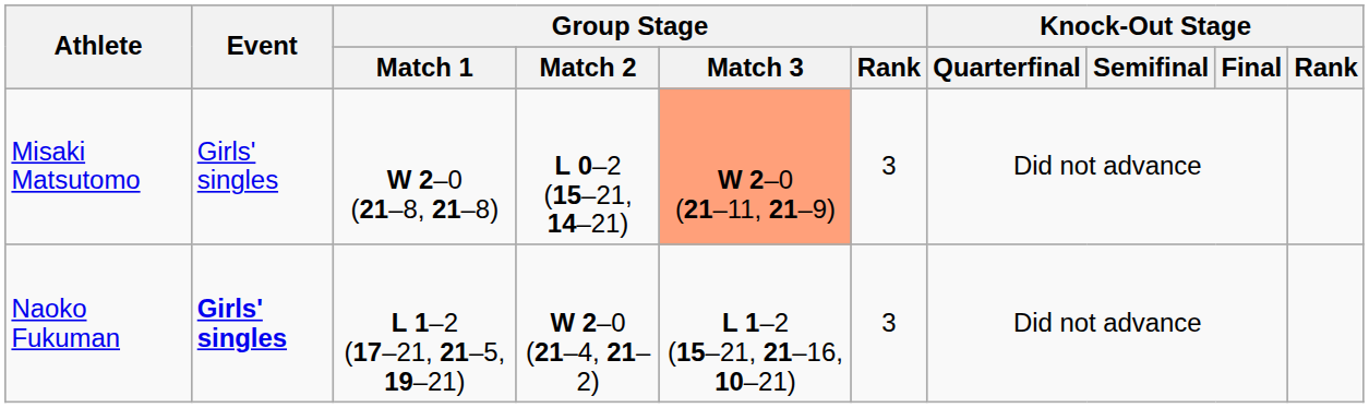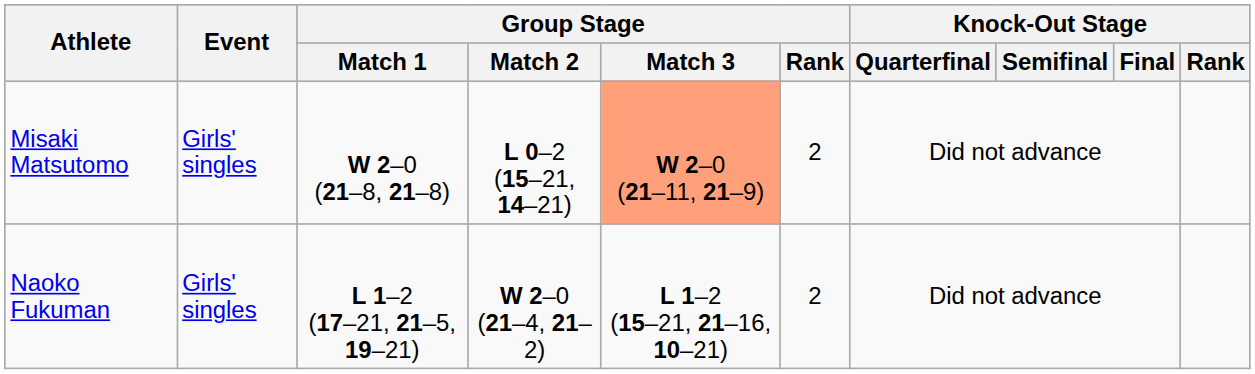Misaki Matsutomo | Group Stage / Rank: 3 -> 2
Naoko Fukuman | Event: bold -> normal
Naoko Fukuman | Group Stage / Rank: 3 -> 2
